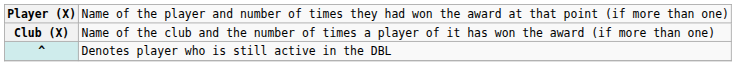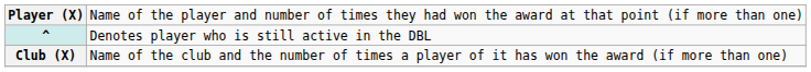rows swapped: Club (X) <-> ^
